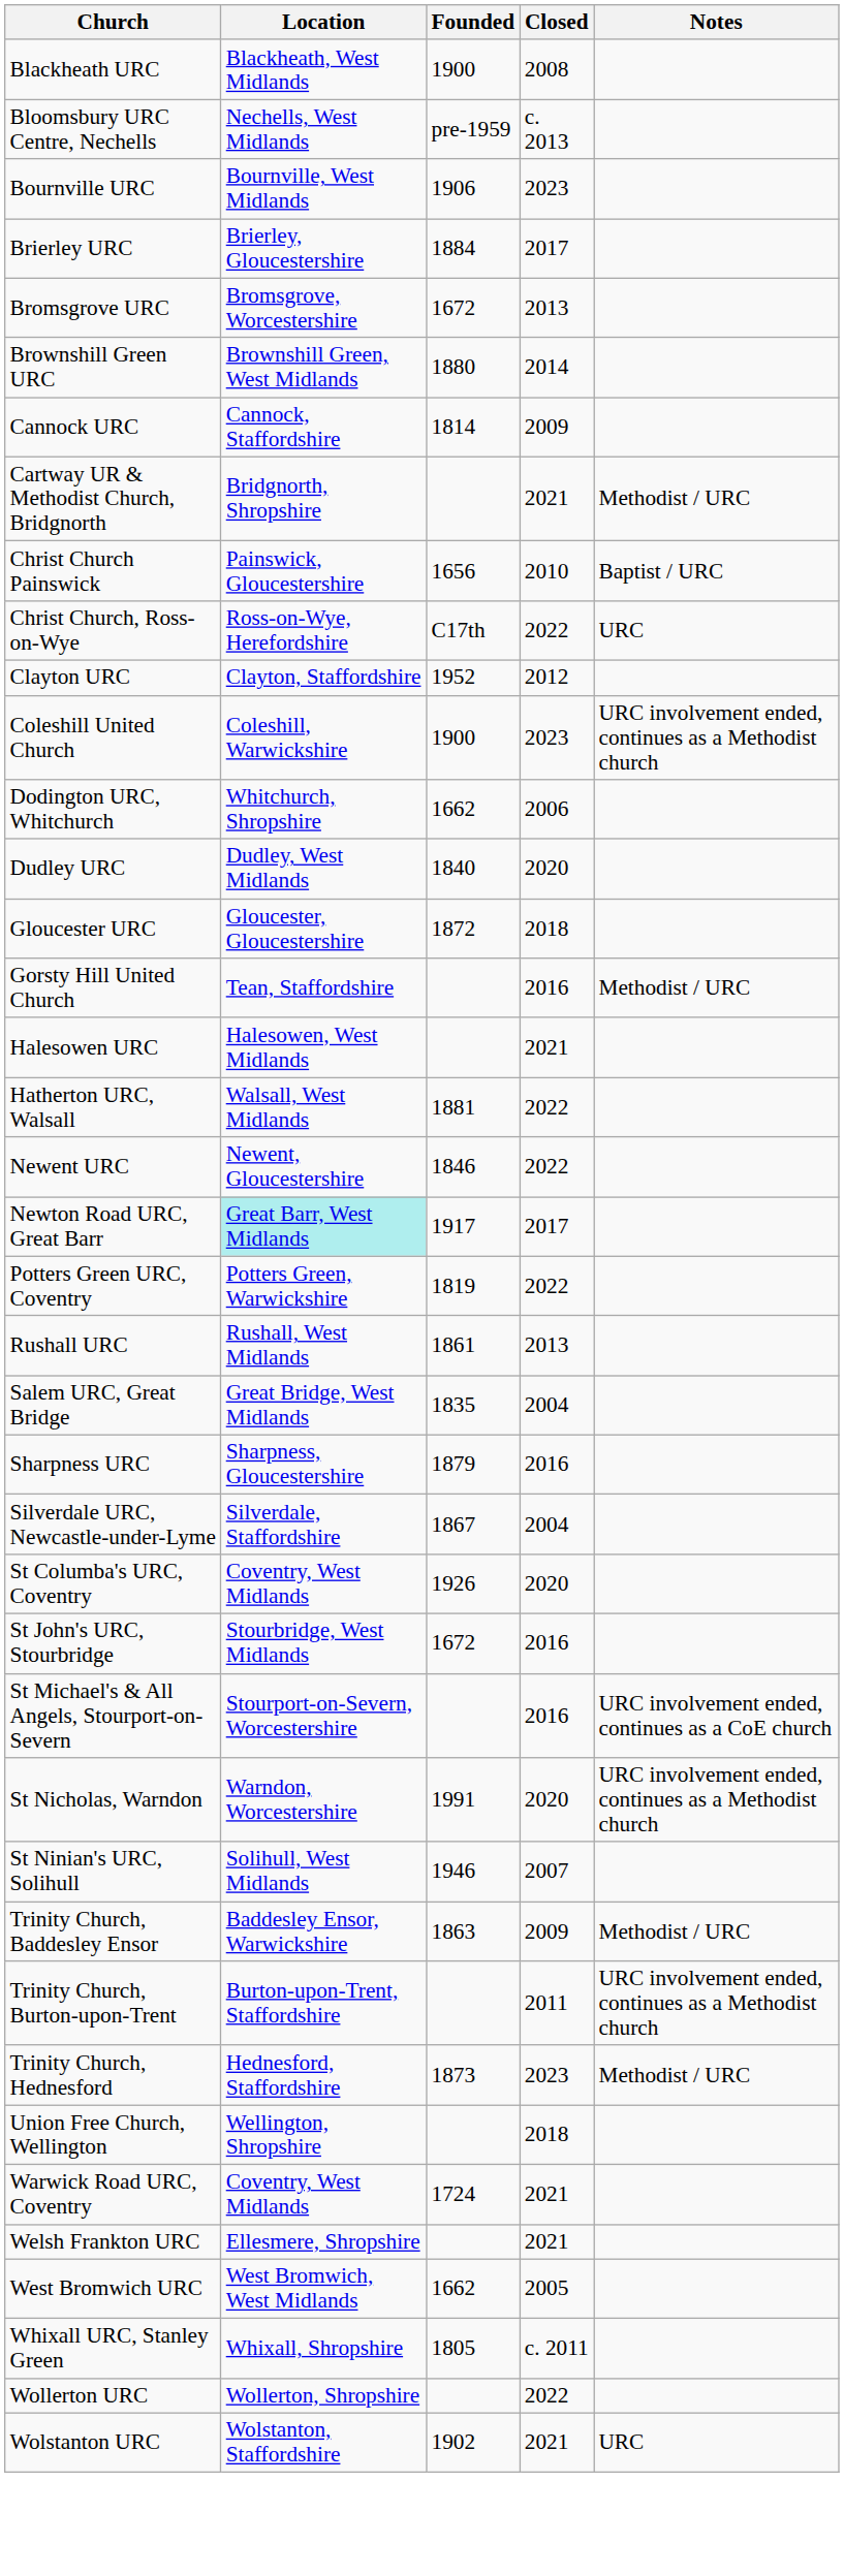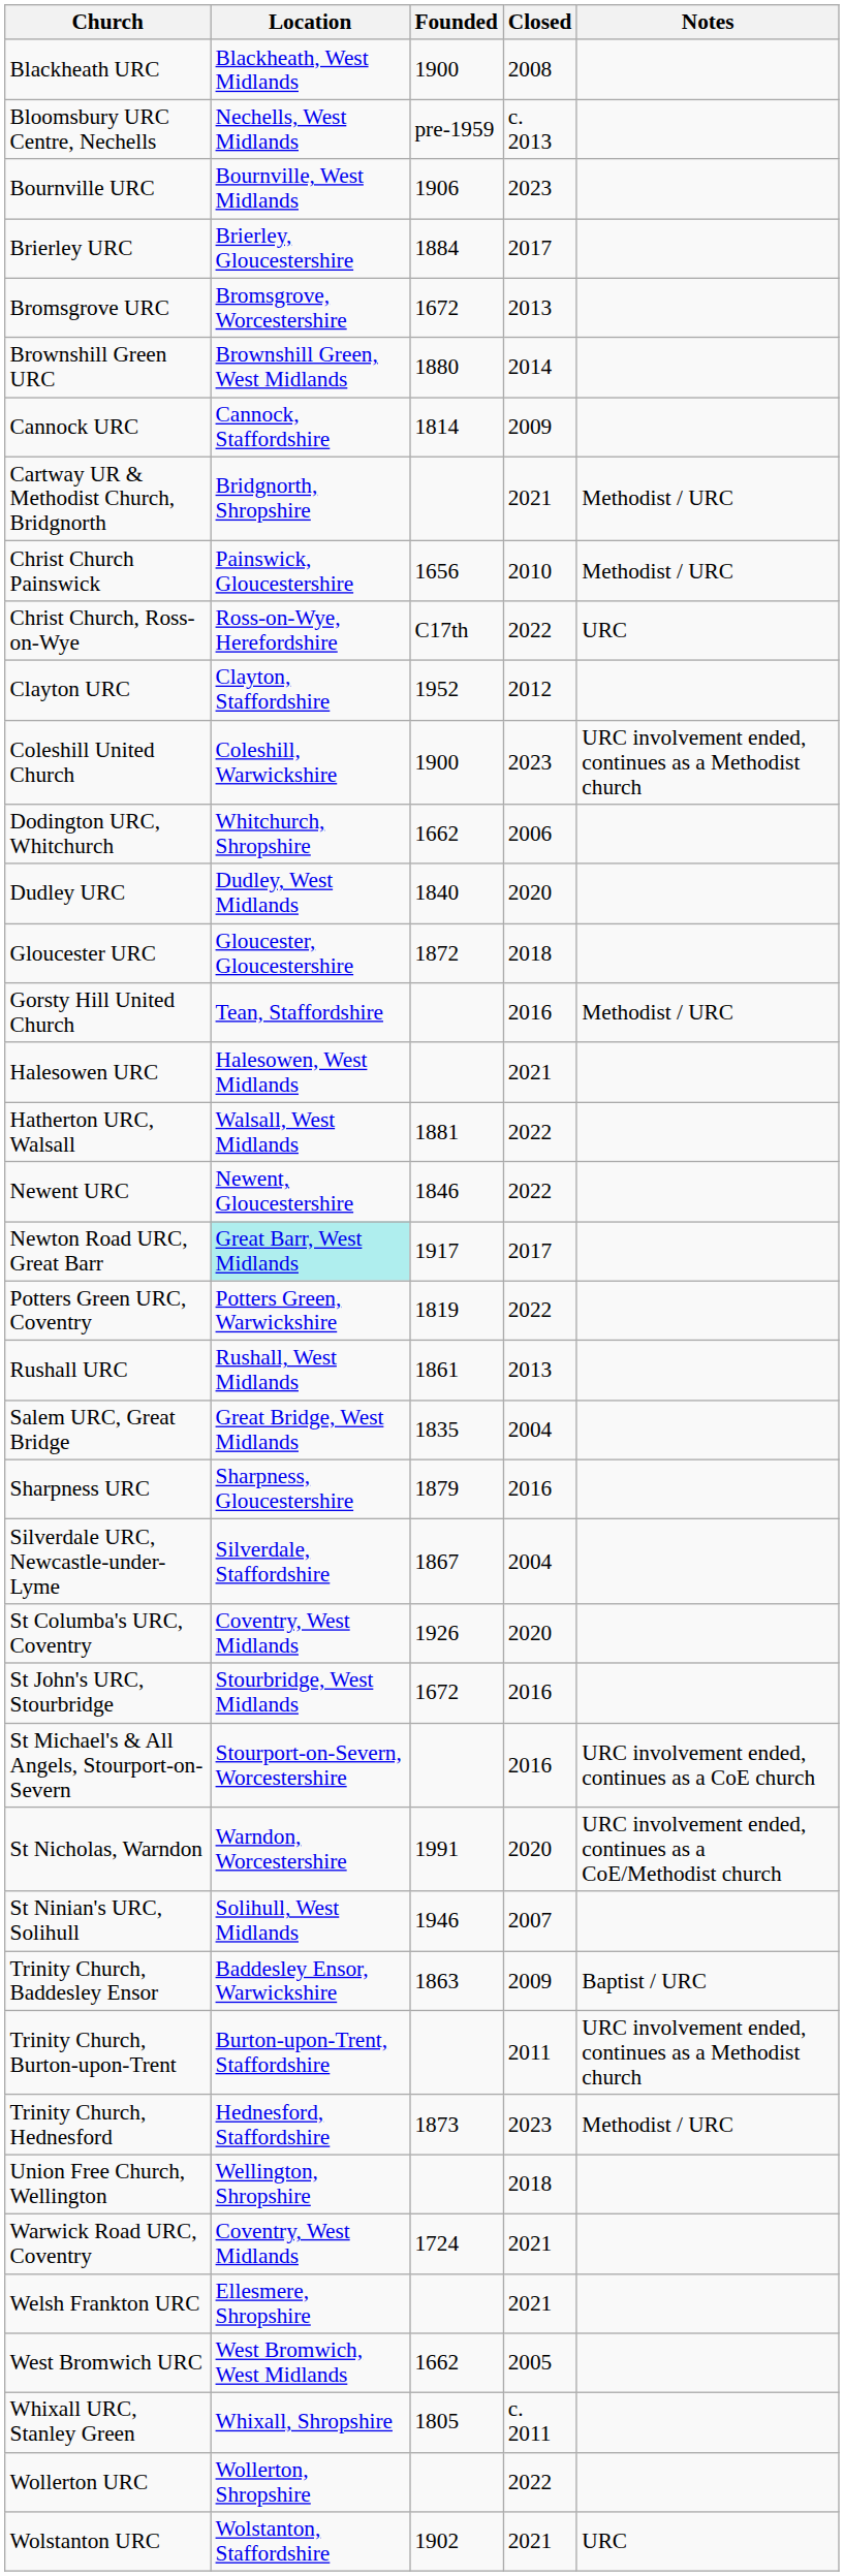Christ Church Painswick | Notes: Baptist / URC -> Methodist / URC
St Nicholas, Warndon | Notes: URC involvement ended, continues as a Methodist church -> URC involvement ended, continues as a CoE/Methodist church
Trinity Church, Baddesley Ensor | Notes: Methodist / URC -> Baptist / URC
